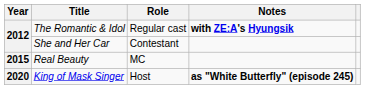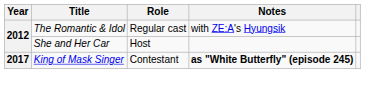The Romantic & Idol | Notes: bold -> normal
She and Her Car | Role: Contestant -> Host
- row: 2015 | Real Beauty | MC
King of Mask Singer | Year: 2020 -> 2017
King of Mask Singer | Role: Host -> Contestant
